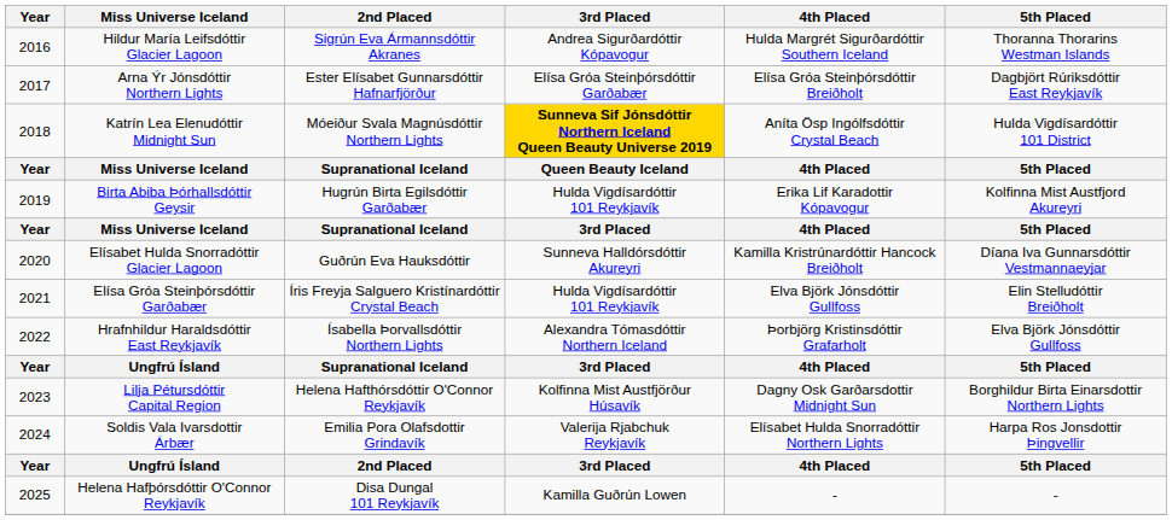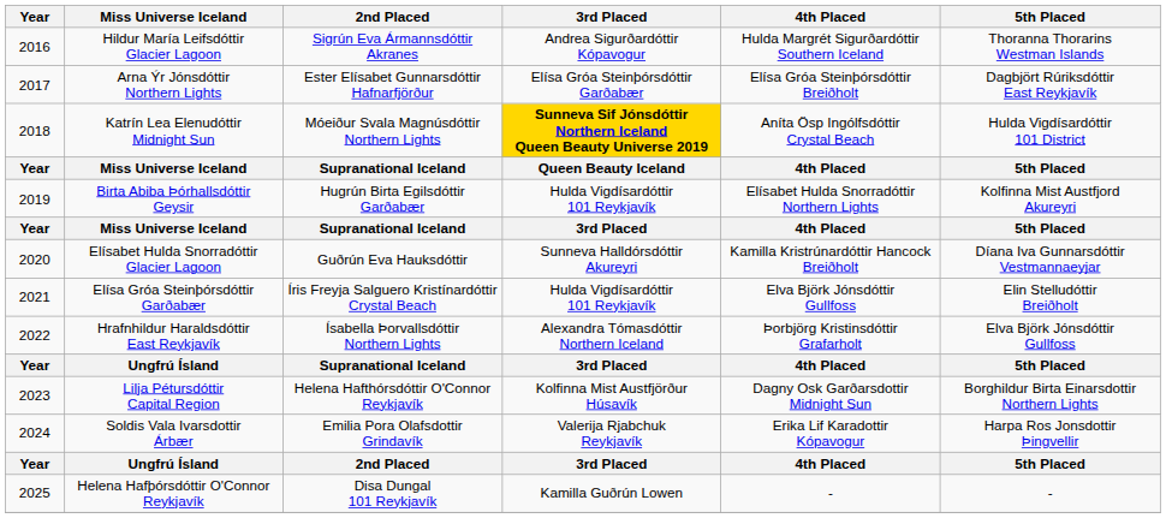Birta Abiba Þórhallsdóttir Geysir | 4th Placed: Erika Lif Karadottir Kópavogur -> Elísabet Hulda Snorradóttir Northern Lights
Soldis Vala Ivarsdottir Árbær | 4th Placed: Elísabet Hulda Snorradóttir Northern Lights -> Erika Lif Karadottir Kópavogur
